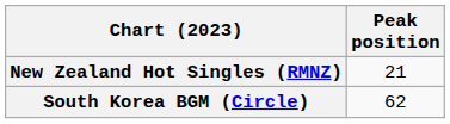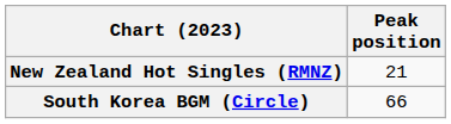South Korea BGM (Circle) | Peak position: 62 -> 66
